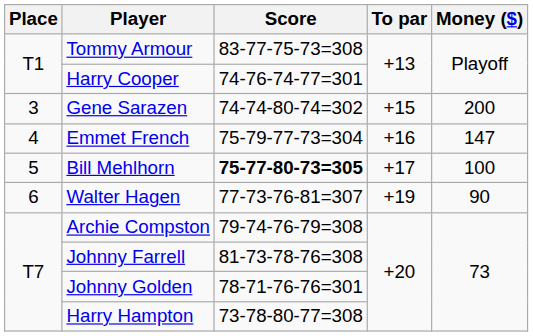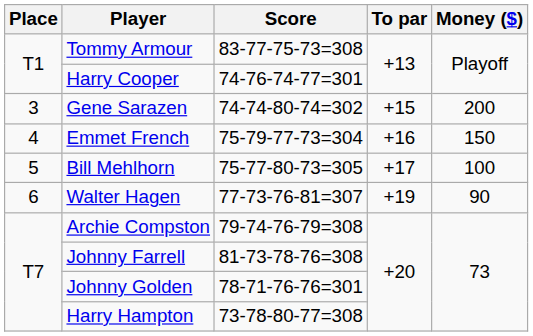Emmet French | Money ($): 147 -> 150
Bill Mehlhorn | Score: bold -> normal
